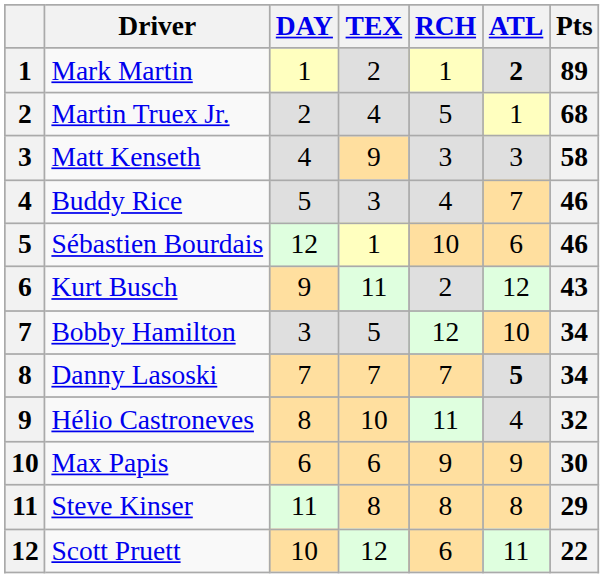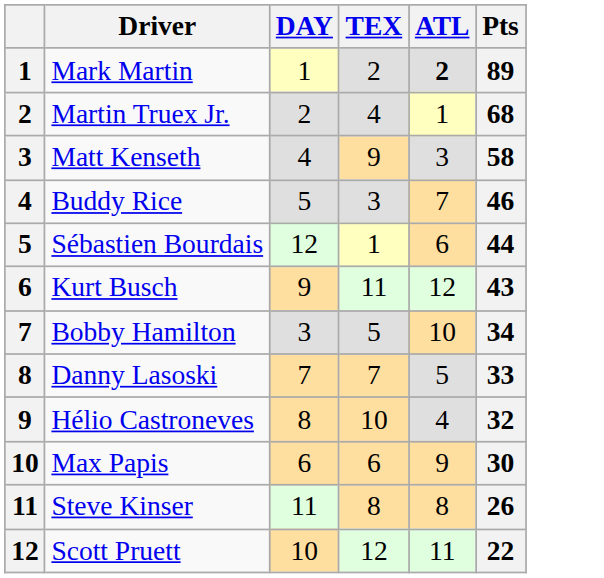- column: RCH | 1 | 5 | 3 | 4 | 10 | 2 | 12 | 7 | 11 | 9 | 8 | 6
Sébastien Bourdais | Pts: 46 -> 44
Danny Lasoski | ATL: bold -> normal
Danny Lasoski | Pts: 34 -> 33
Steve Kinser | Pts: 29 -> 26
